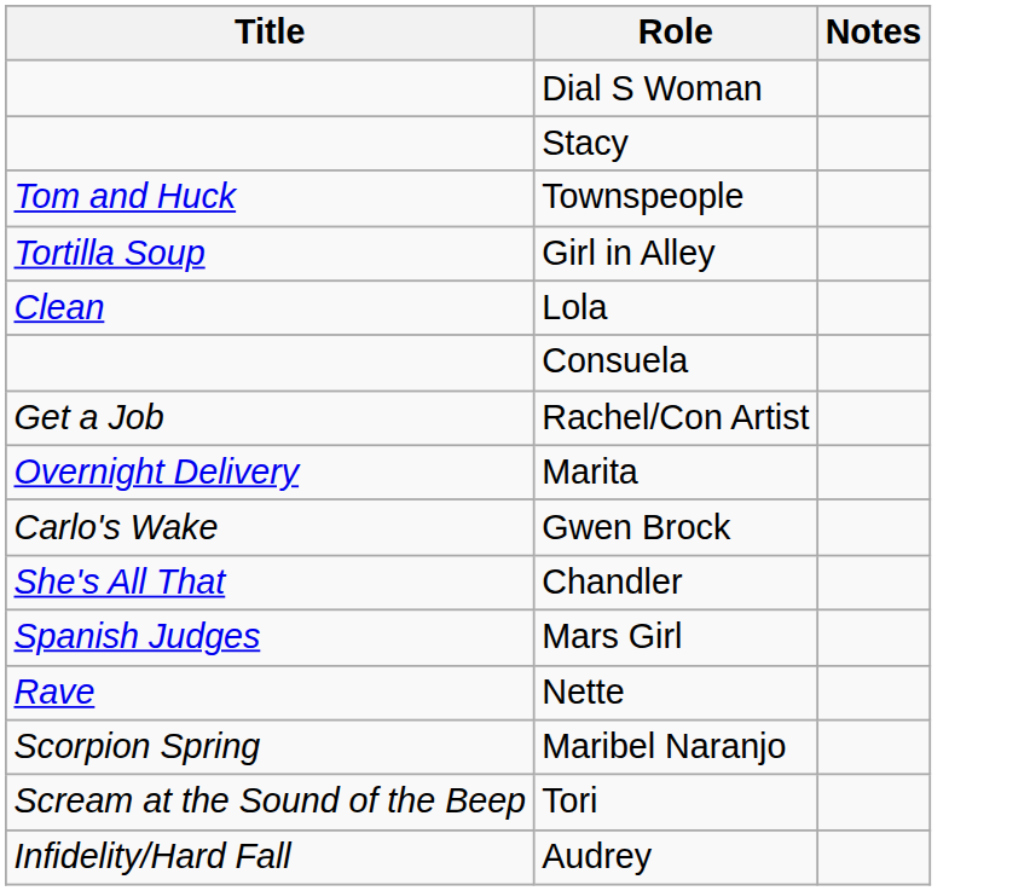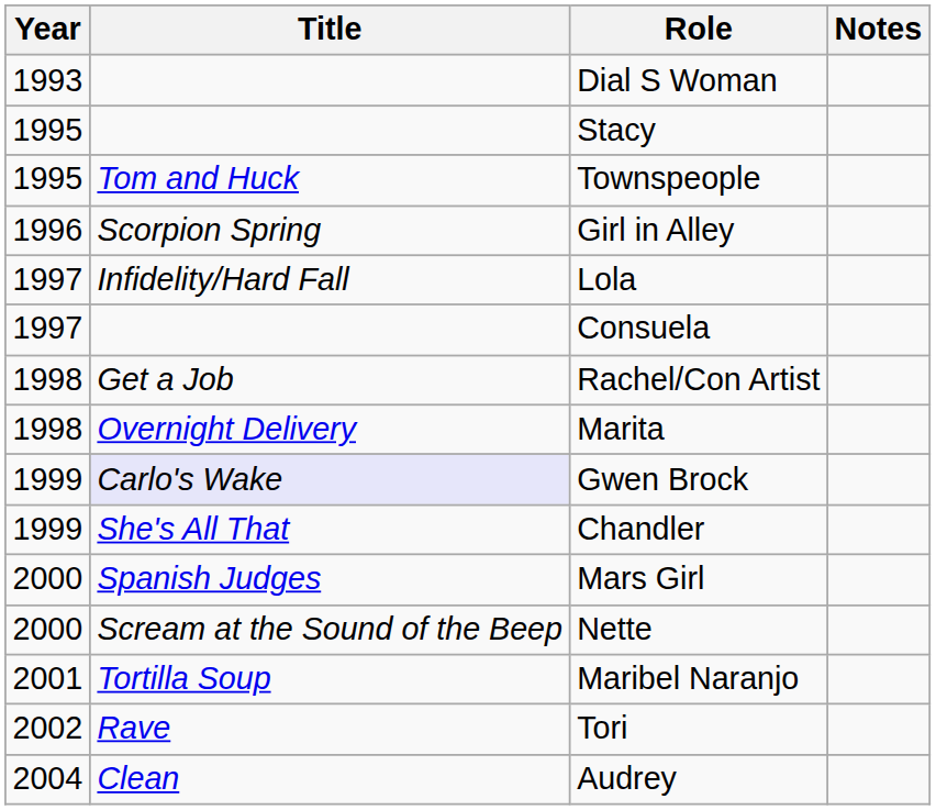+ column: Year | 1993 | 1995 | 1995 | 1996 | 1997 | 1997 | 1998 | 1998 | 1999 | 1999 | 2000 | 2000 | 2001 | 2002 | 2004
Girl in Alley | Title: Tortilla Soup -> Scorpion Spring
Lola | Title: Clean -> Infidelity/Hard Fall
Gwen Brock | Title: no background -> lavender background
Nette | Title: Rave -> Scream at the Sound of the Beep
Maribel Naranjo | Title: Scorpion Spring -> Tortilla Soup
Tori | Title: Scream at the Sound of the Beep -> Rave
Audrey | Title: Infidelity/Hard Fall -> Clean
